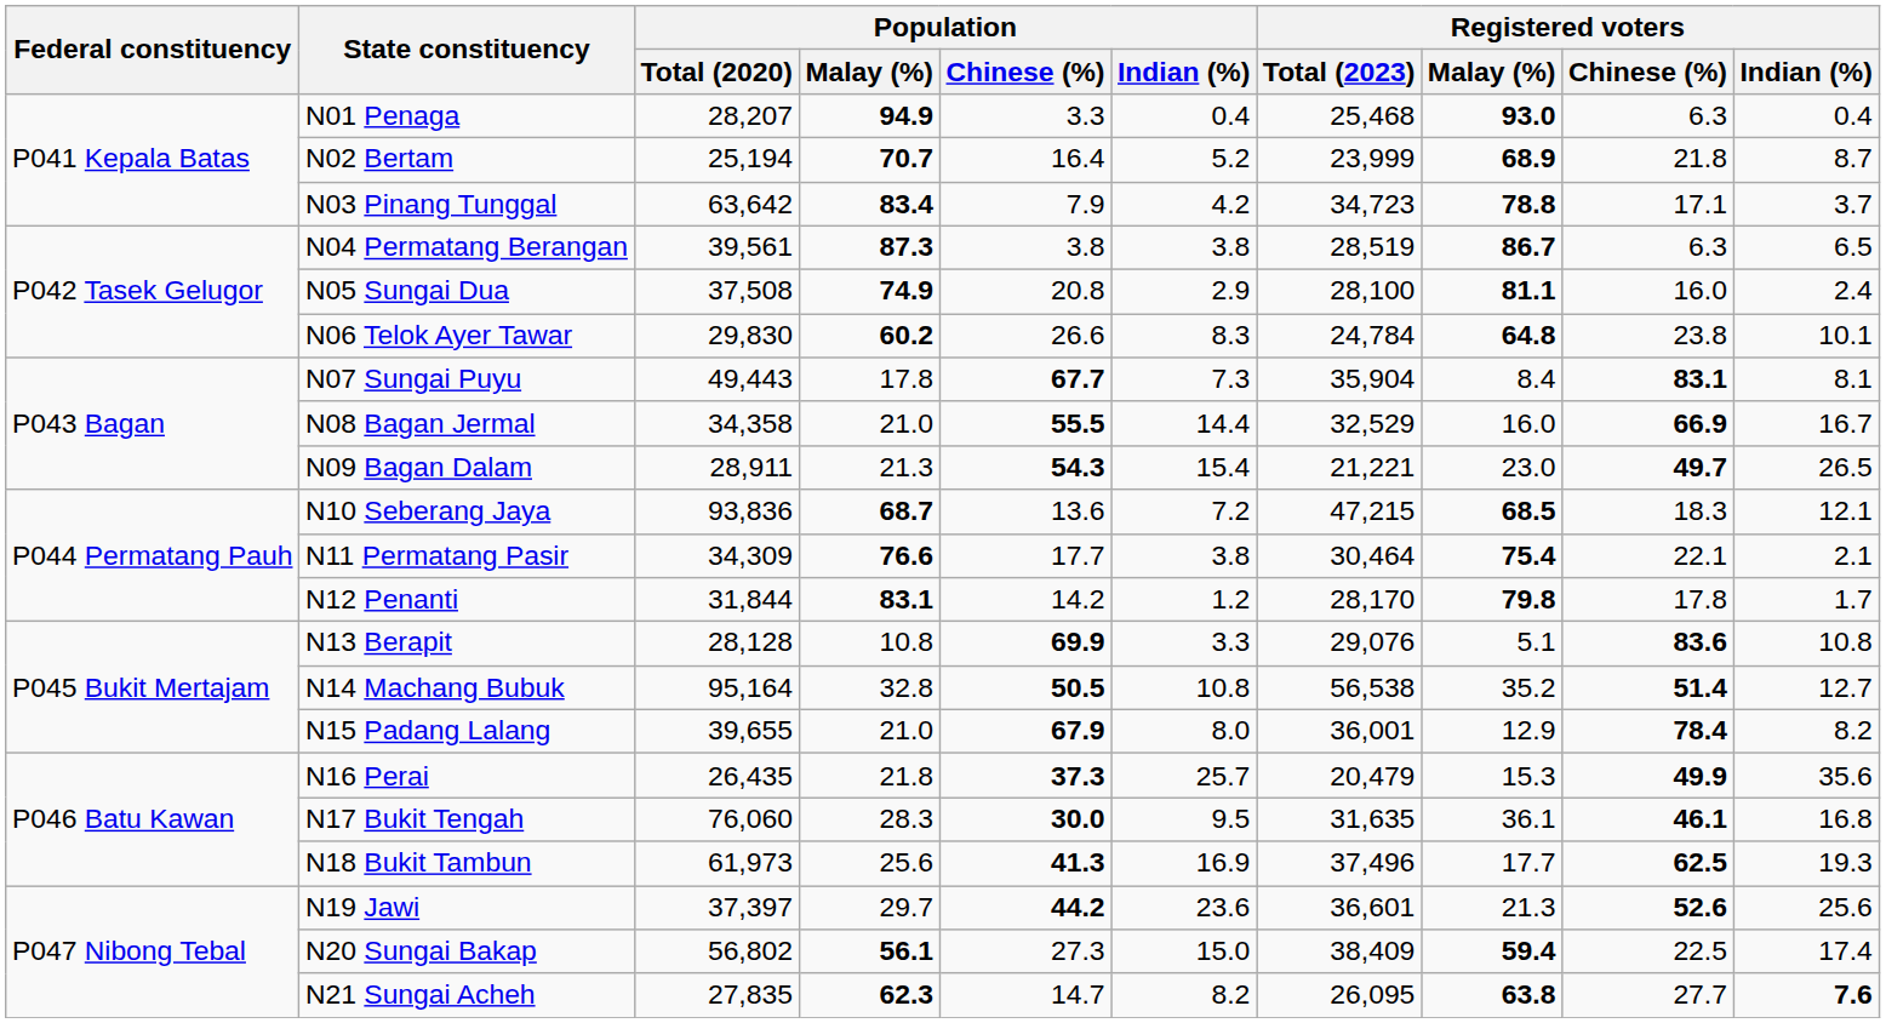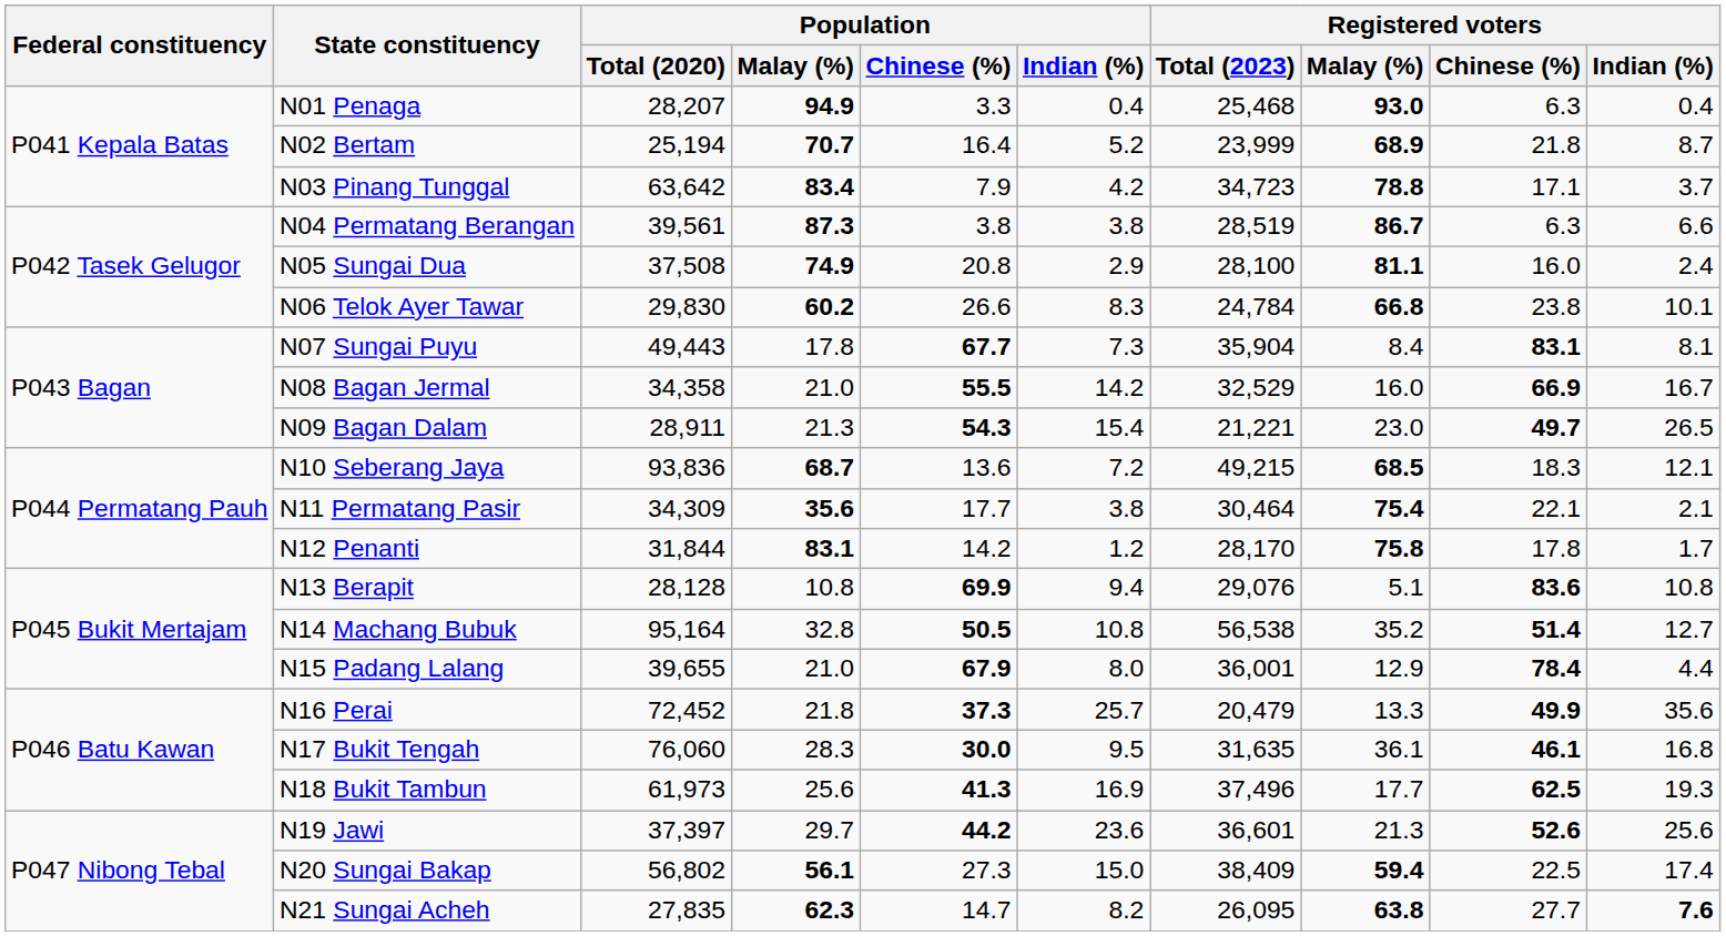N04 Permatang Berangan | Registered voters / Indian (%): 6.5 -> 6.6
N06 Telok Ayer Tawar | Registered voters / Malay (%): 64.8 -> 66.8
N08 Bagan Jermal | Population / Indian (%): 14.4 -> 14.2
N10 Seberang Jaya | Registered voters / Total (2023): 47,215 -> 49,215
N11 Permatang Pasir | Population / Malay (%): 76.6 -> 35.6
N12 Penanti | Registered voters / Malay (%): 79.8 -> 75.8
N13 Berapit | Population / Indian (%): 3.3 -> 9.4
N15 Padang Lalang | Registered voters / Indian (%): 8.2 -> 4.4
N16 Perai | Population / Total (2020): 26,435 -> 72,452
N16 Perai | Registered voters / Malay (%): 15.3 -> 13.3
